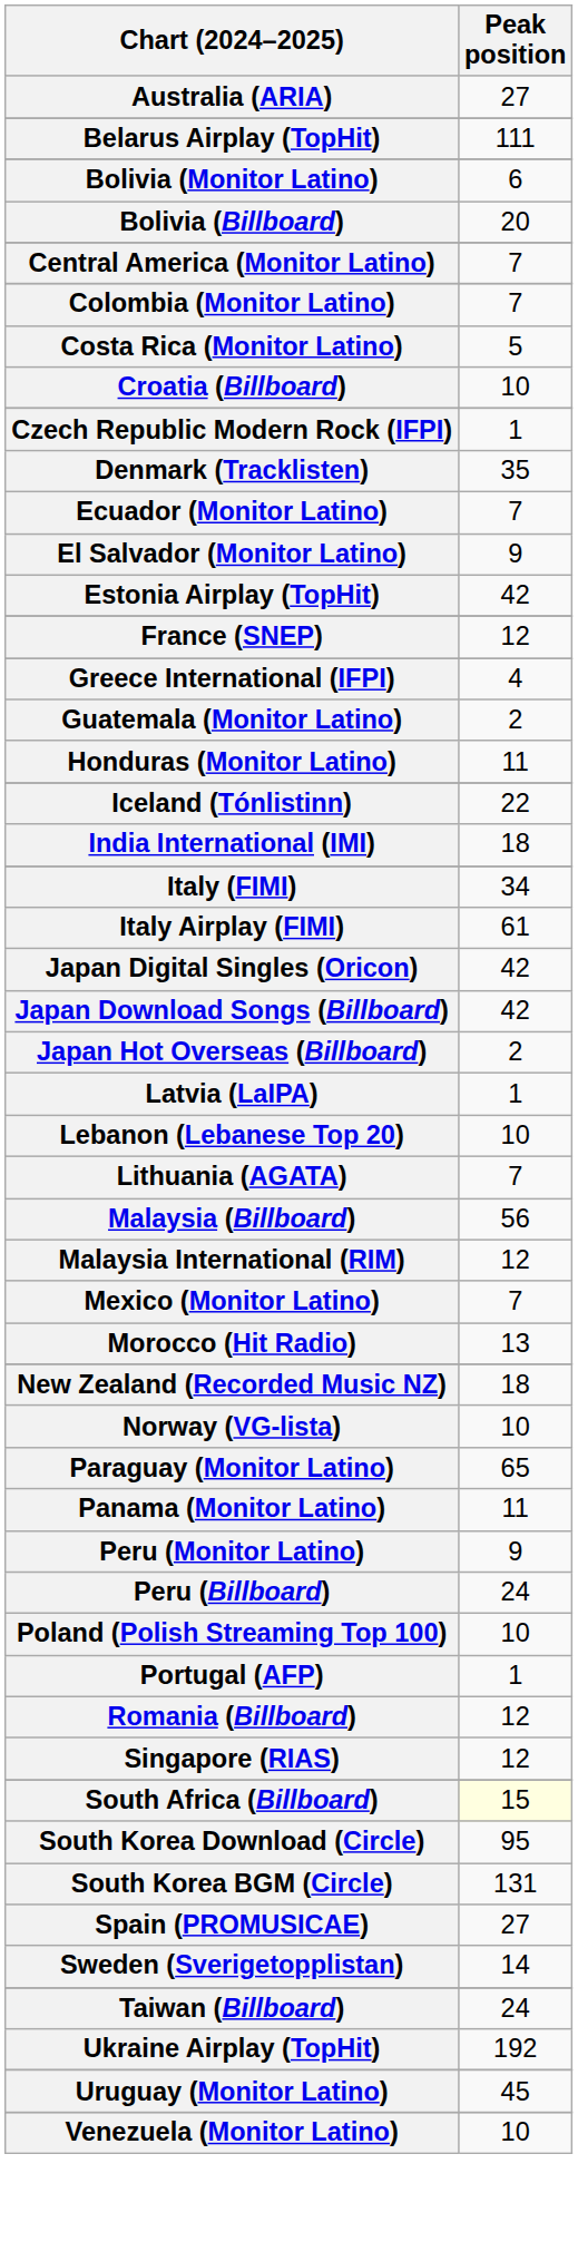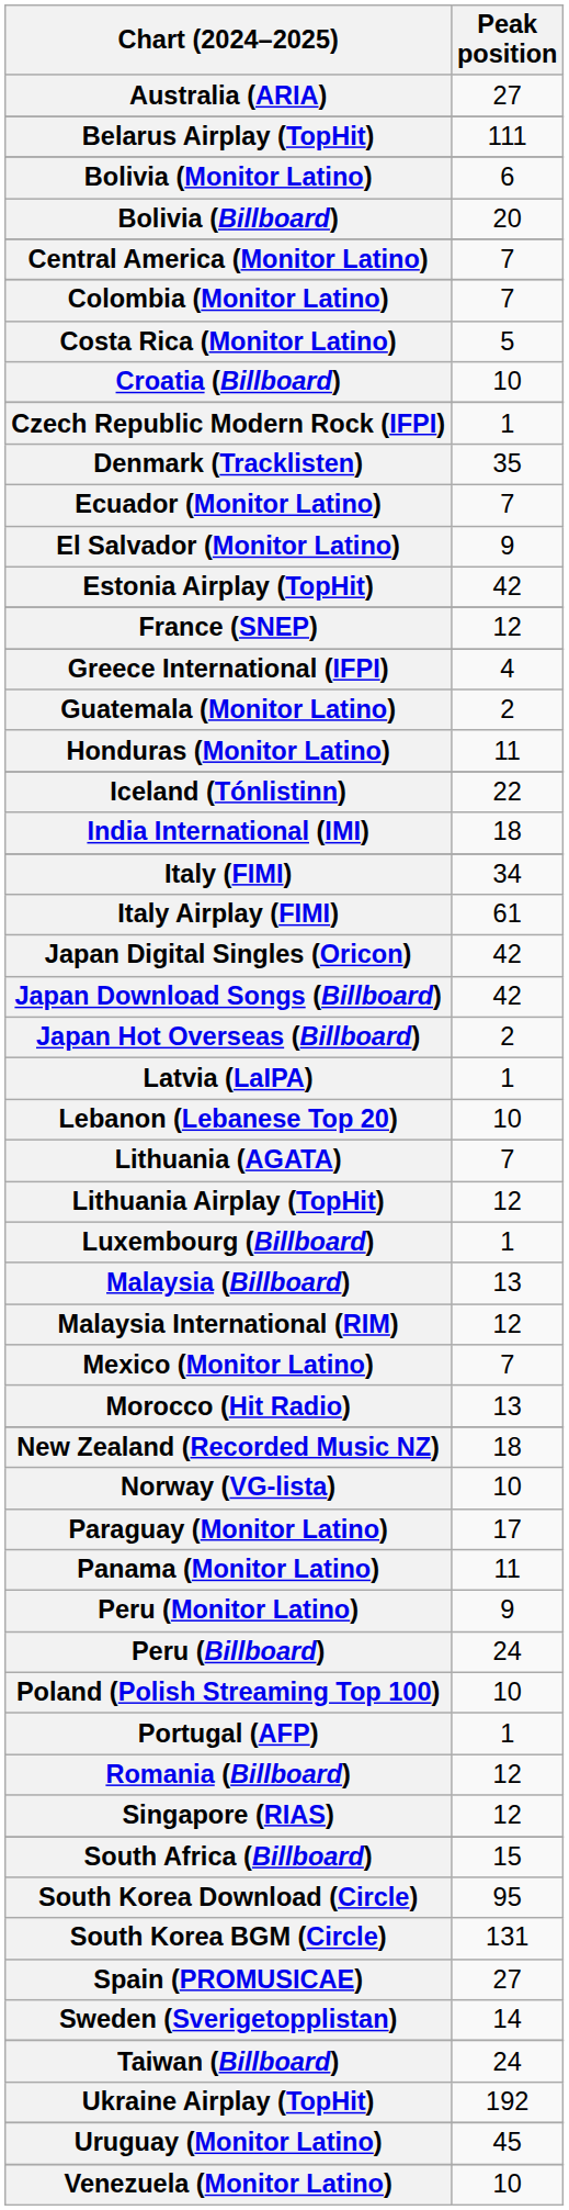+ row: Lithuania Airplay (TopHit) | 12
+ row: Luxembourg (Billboard) | 1
Malaysia (Billboard) | Peak position: 56 -> 13
Paraguay (Monitor Latino) | Peak position: 65 -> 17
South Africa (Billboard) | Peak position: lightyellow background -> no background
